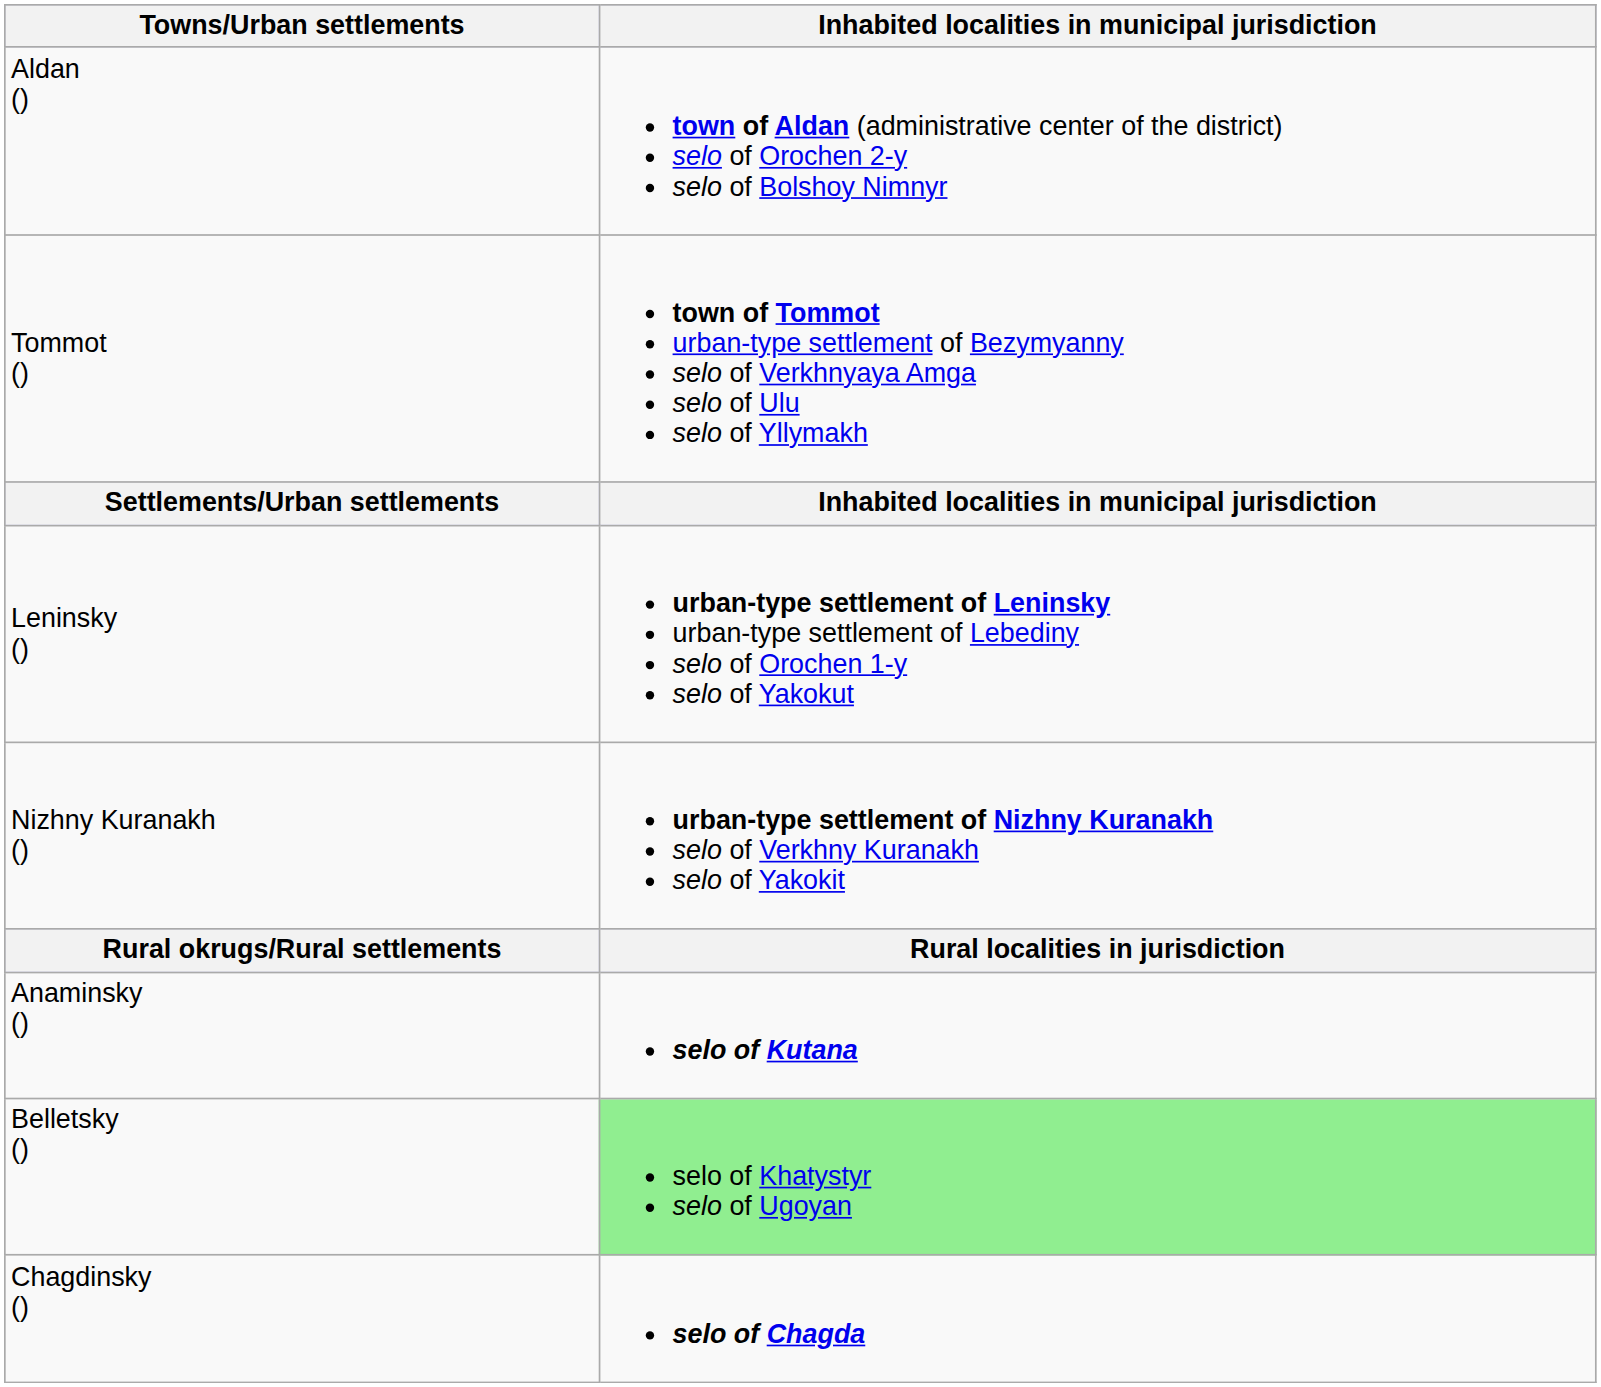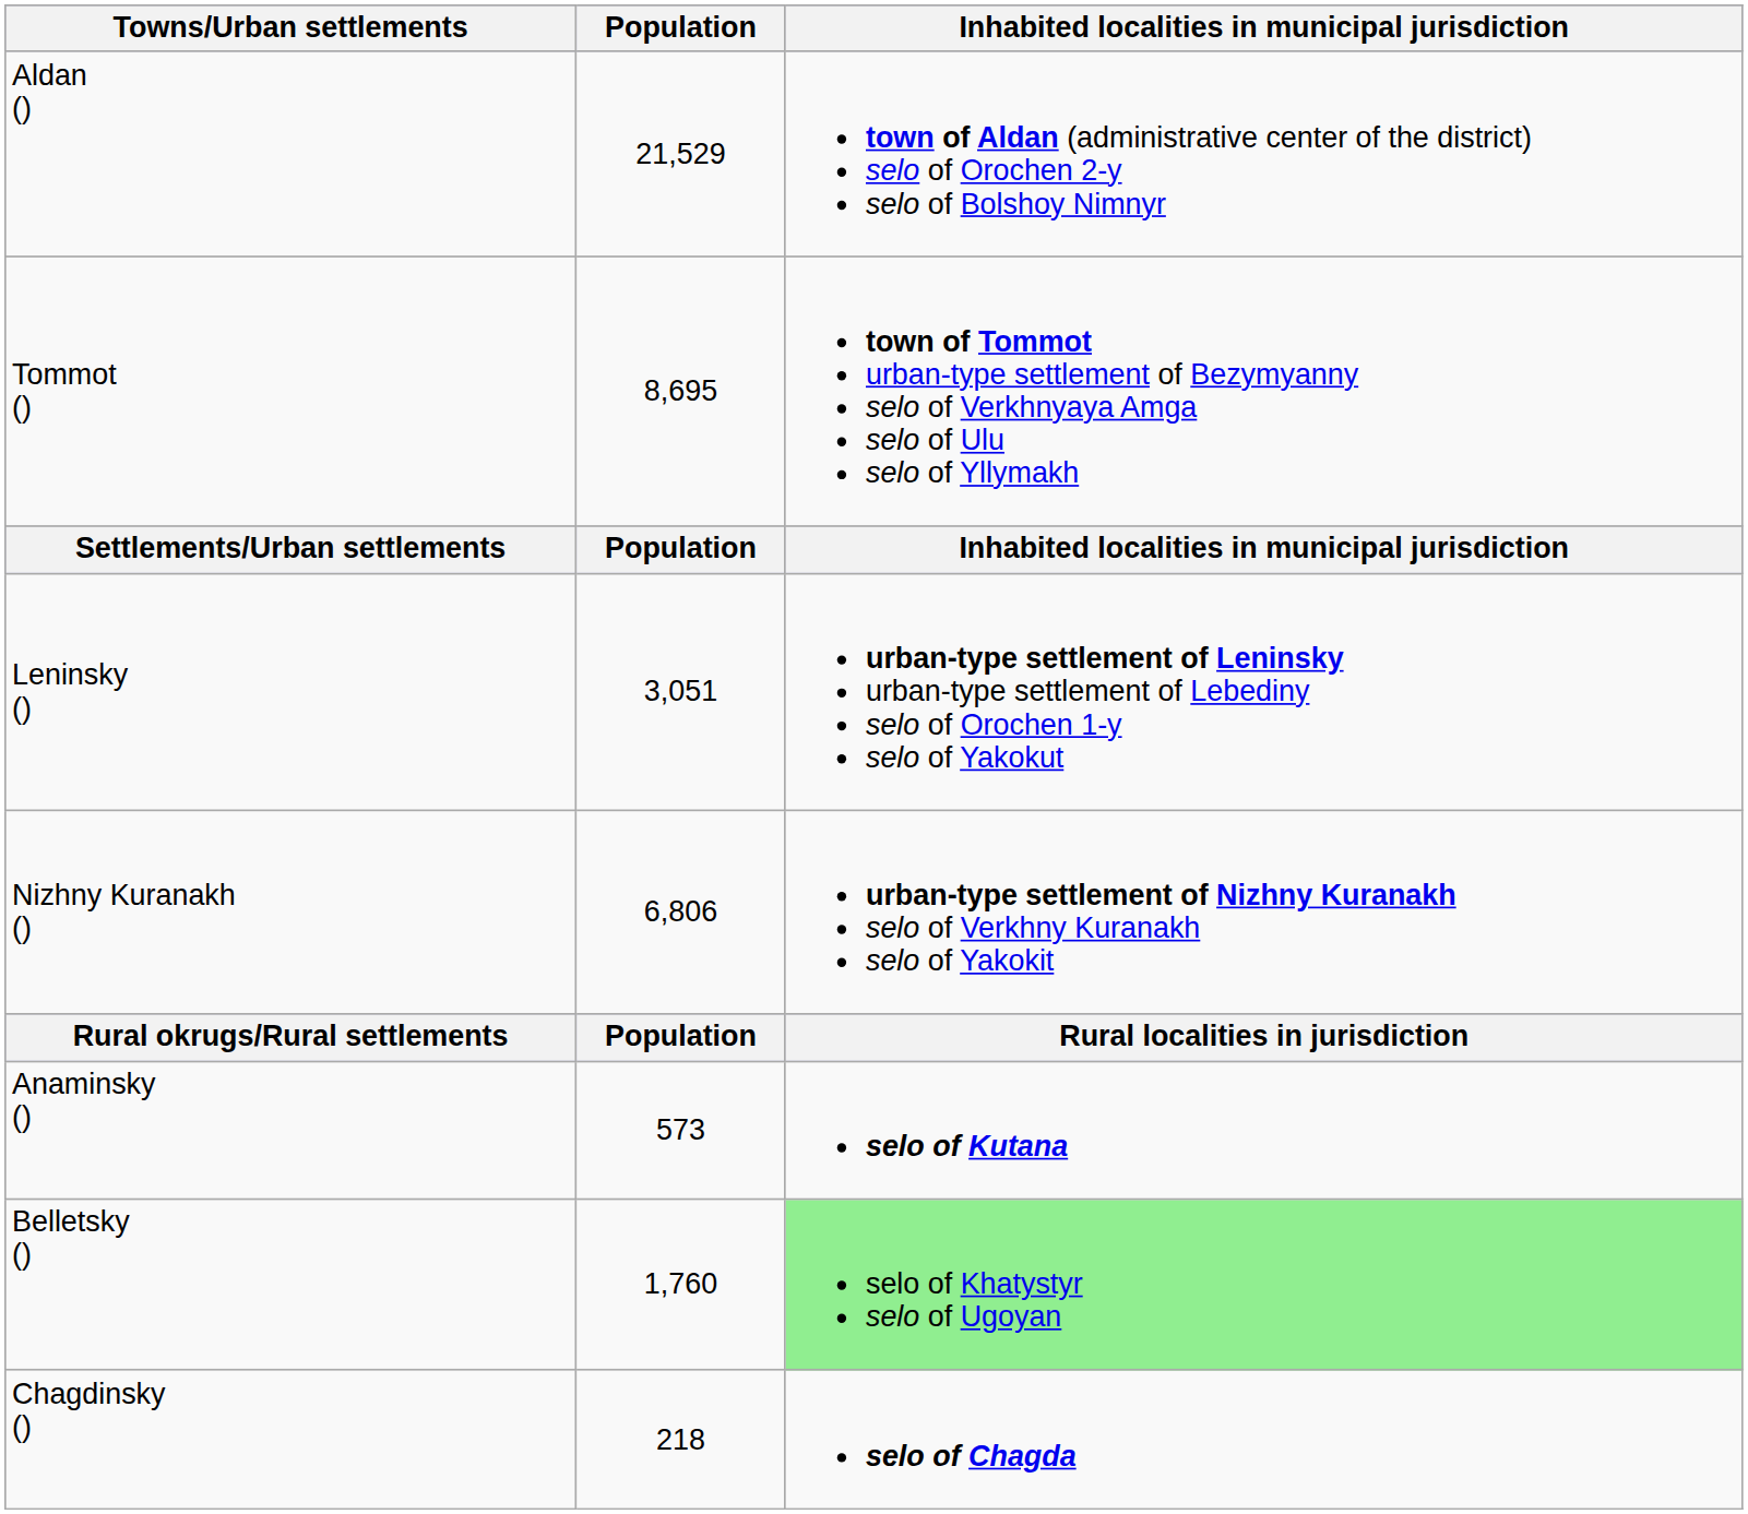+ column: Population | 21,529 | 8,695 | Population | 3,051 | 6,806 | Population | 573 | 1,760 | 218
